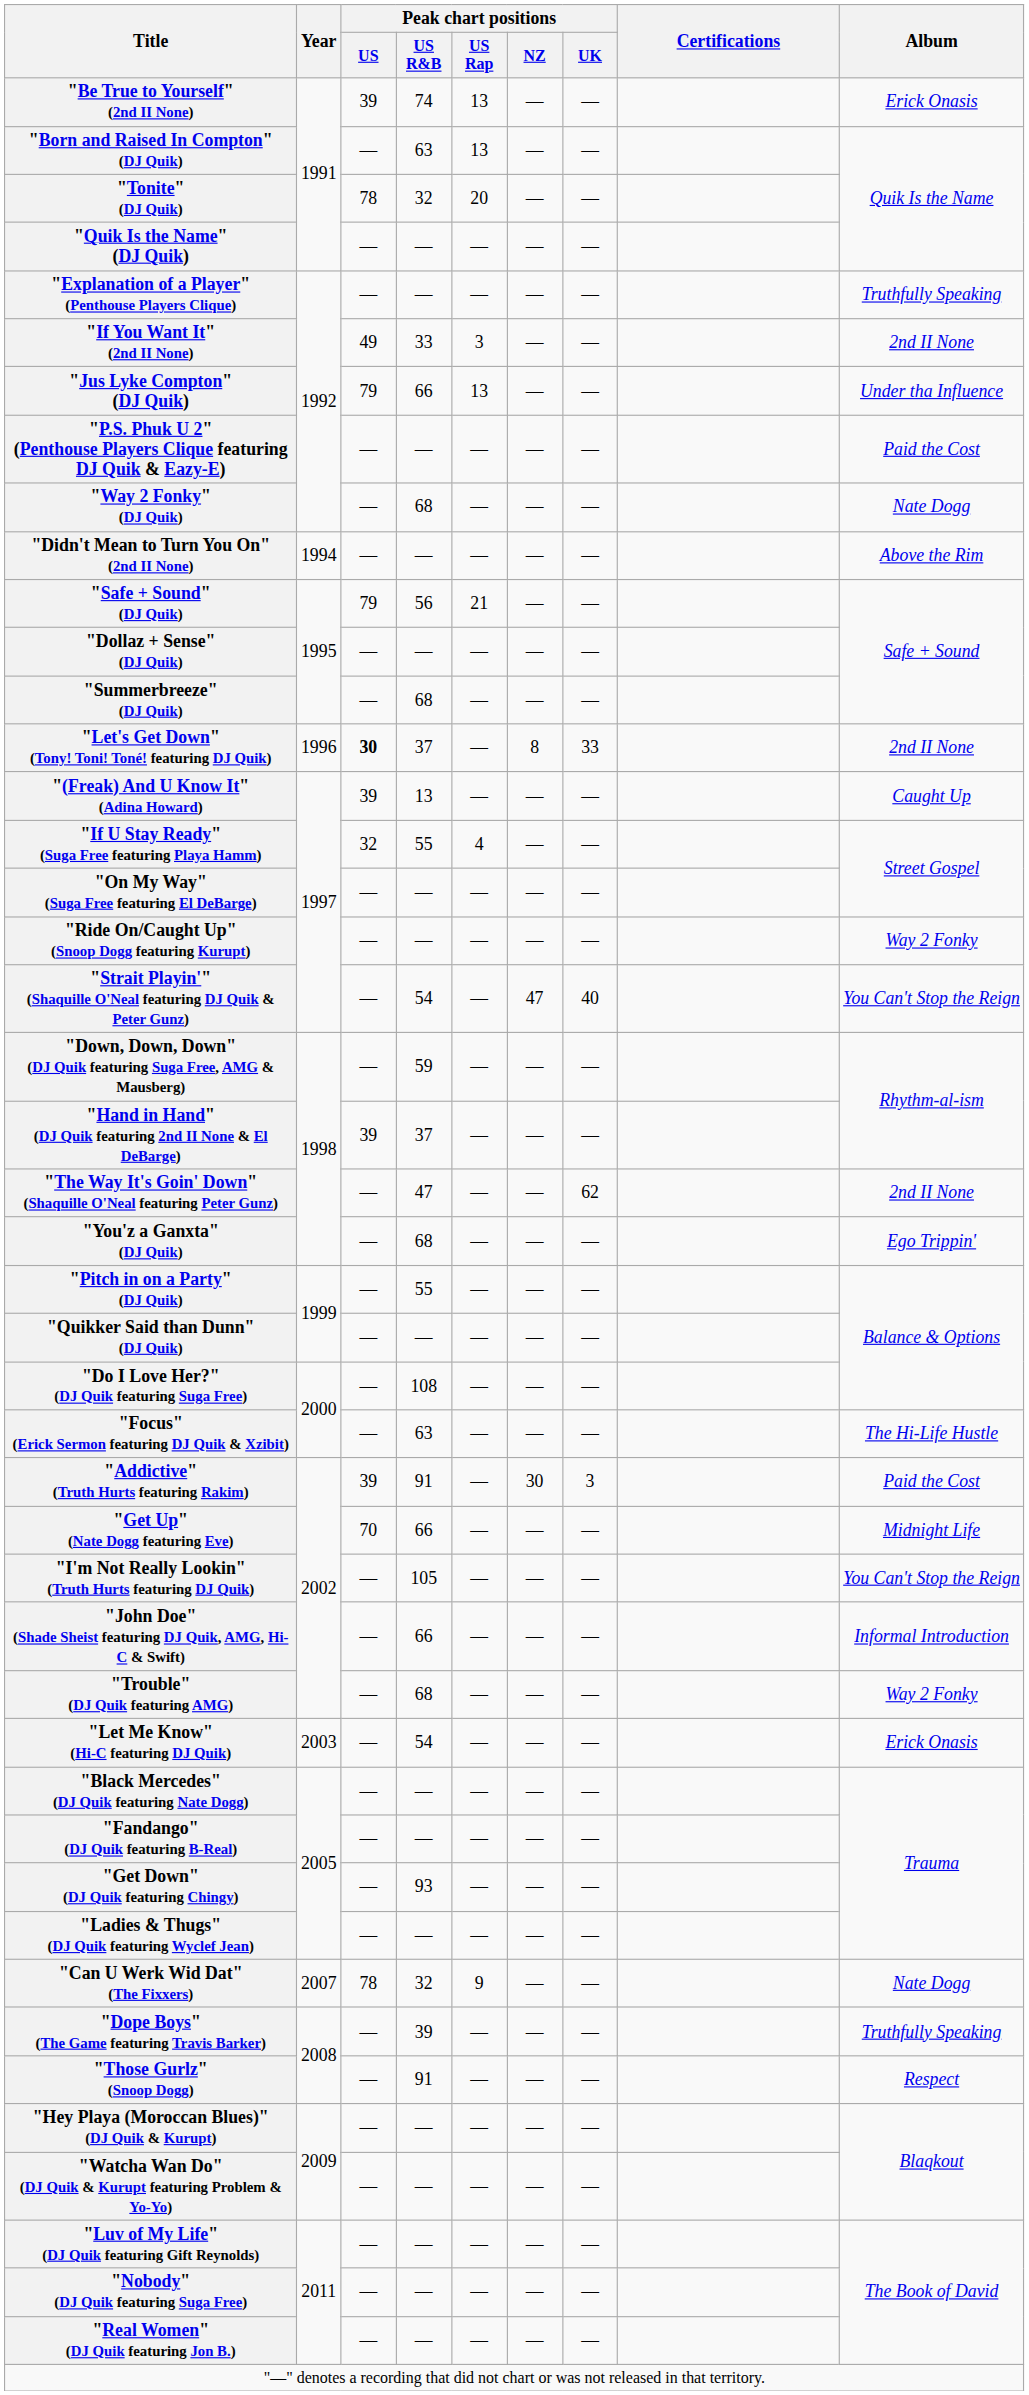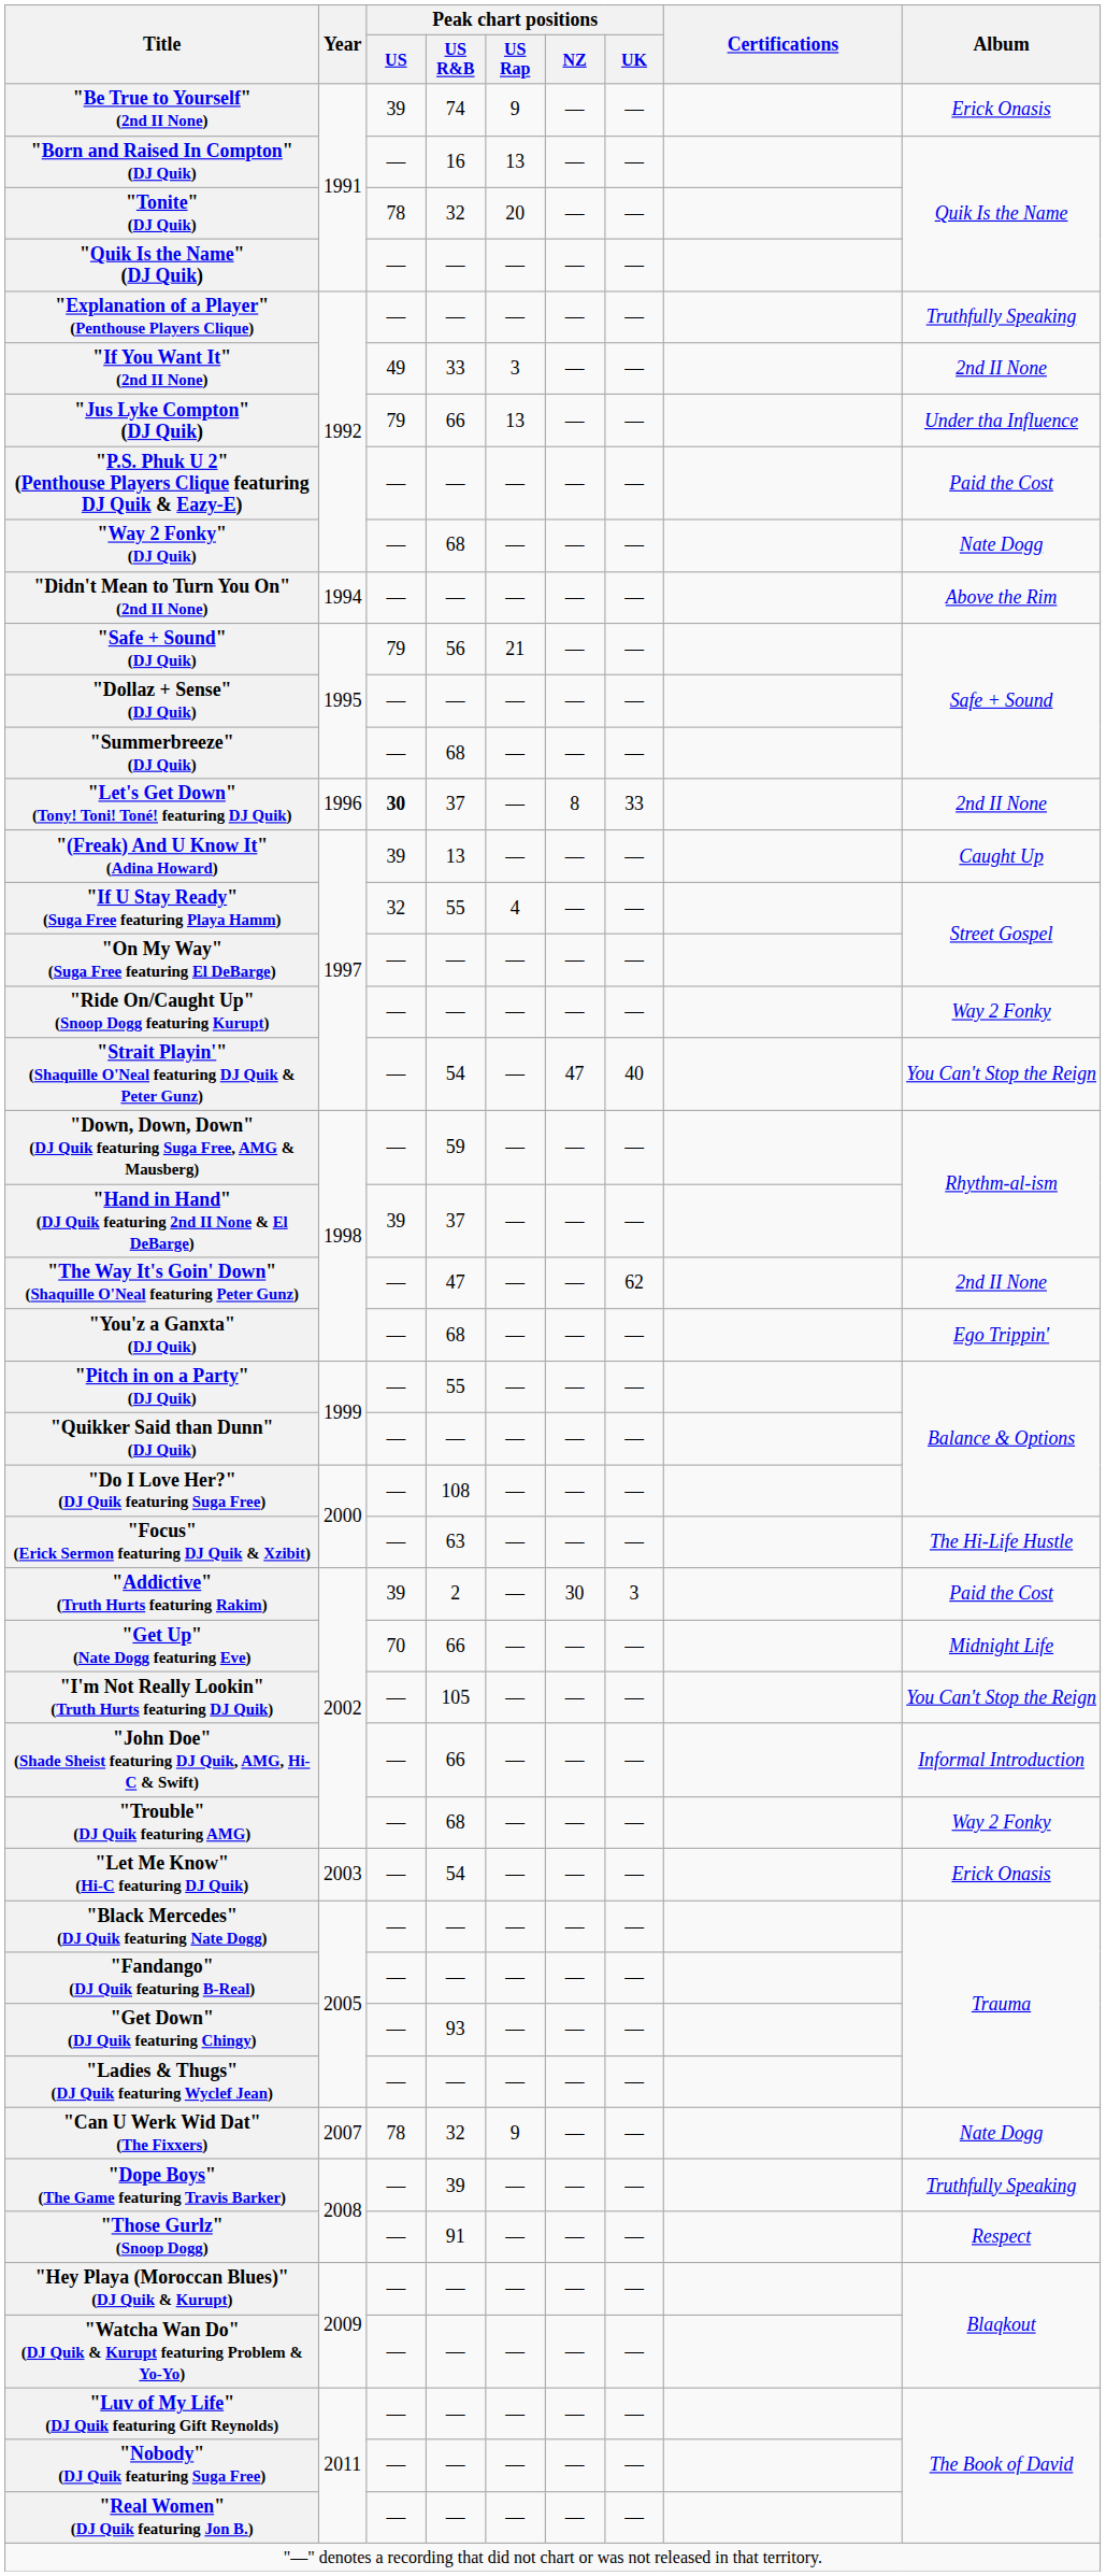"Be True to Yourself" (2nd II None) | Peak chart positions / US Rap: 13 -> 9
"Born and Raised In Compton" (DJ Quik) | Peak chart positions / US R&B: 63 -> 16
"Addictive" (Truth Hurts featuring Rakim) | Peak chart positions / US R&B: 91 -> 2
